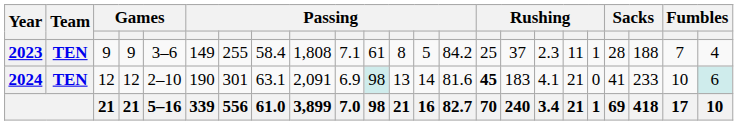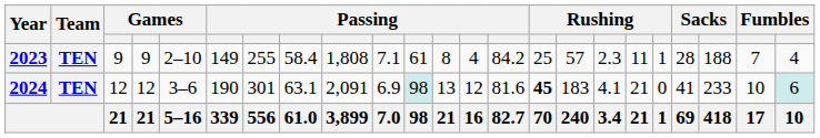2023 | column 5: 3–6 -> 2–10
2023 | column 13: 5 -> 4
2023 | column 16: 37 -> 57
2024 | column 5: 2–10 -> 3–6
2024 | column 13: 14 -> 12
